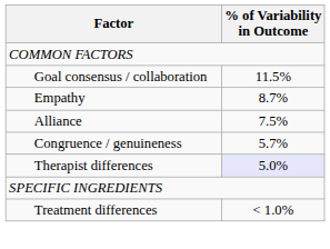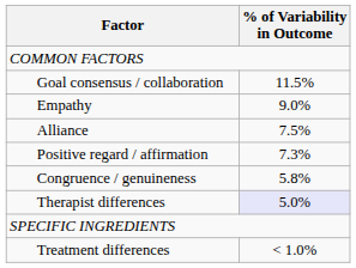Empathy | % of Variability in Outcome: 8.7% -> 9.0%
+ row: Positive regard / affirmation | 7.3%
Congruence / genuineness | % of Variability in Outcome: 5.7% -> 5.8%
